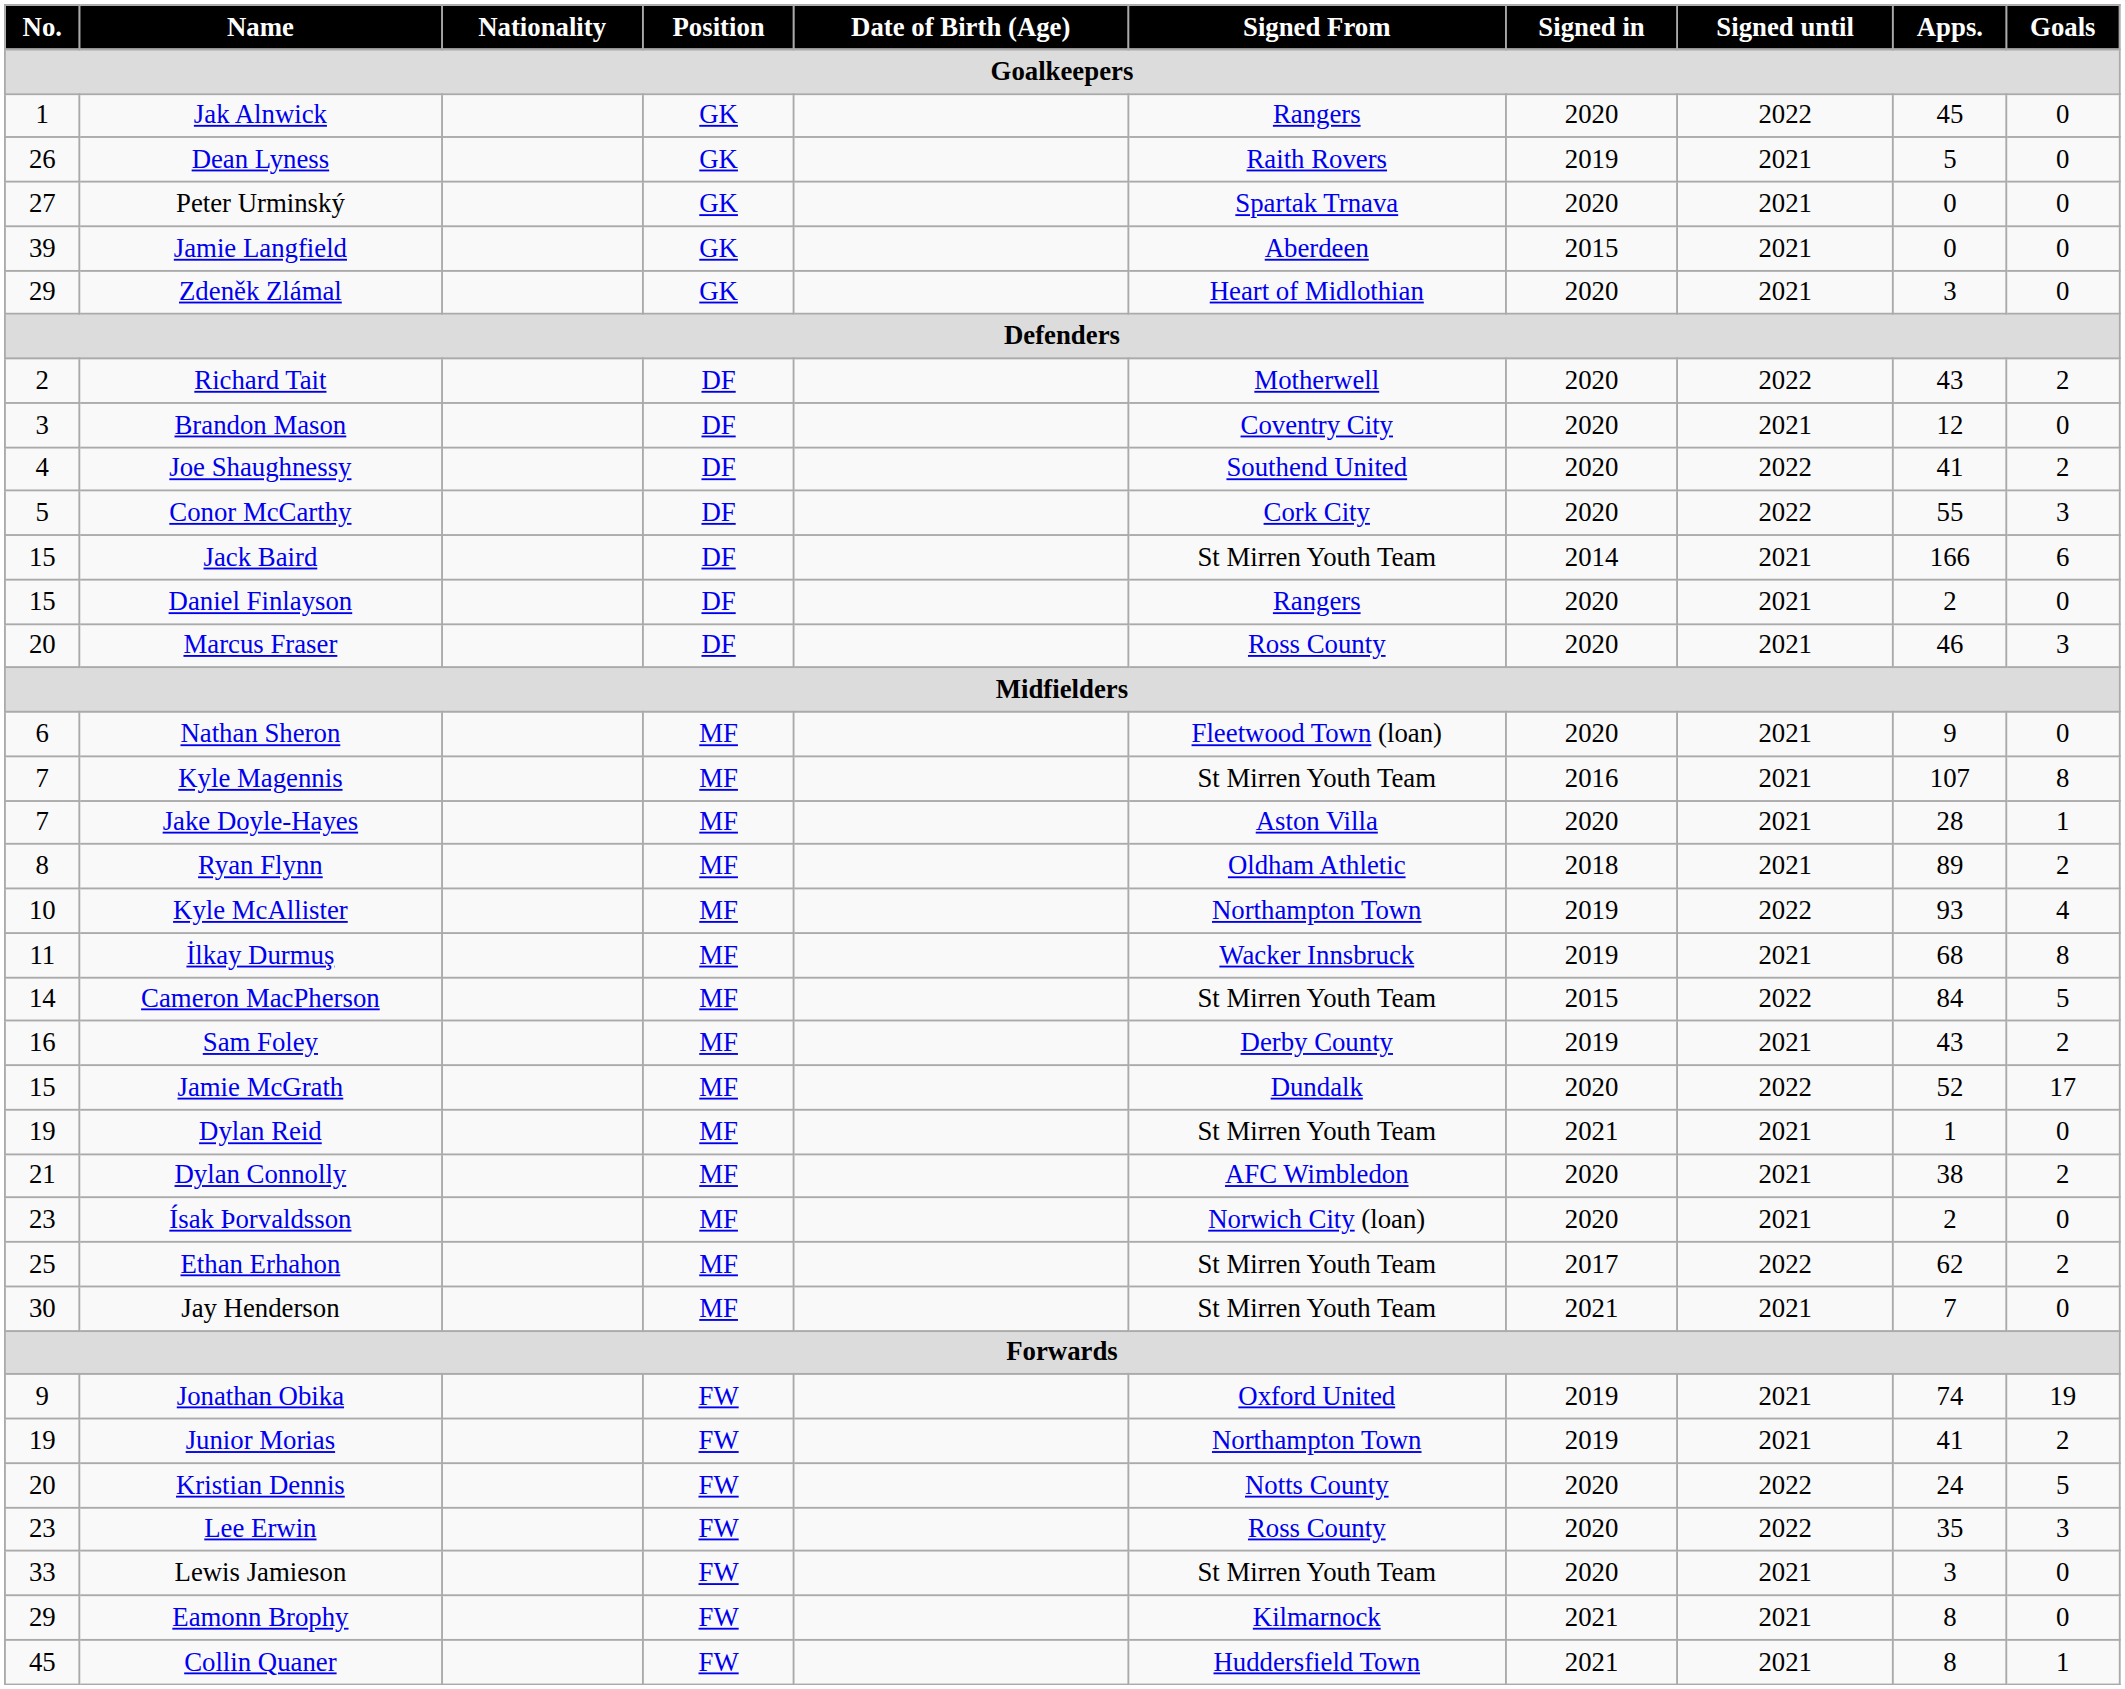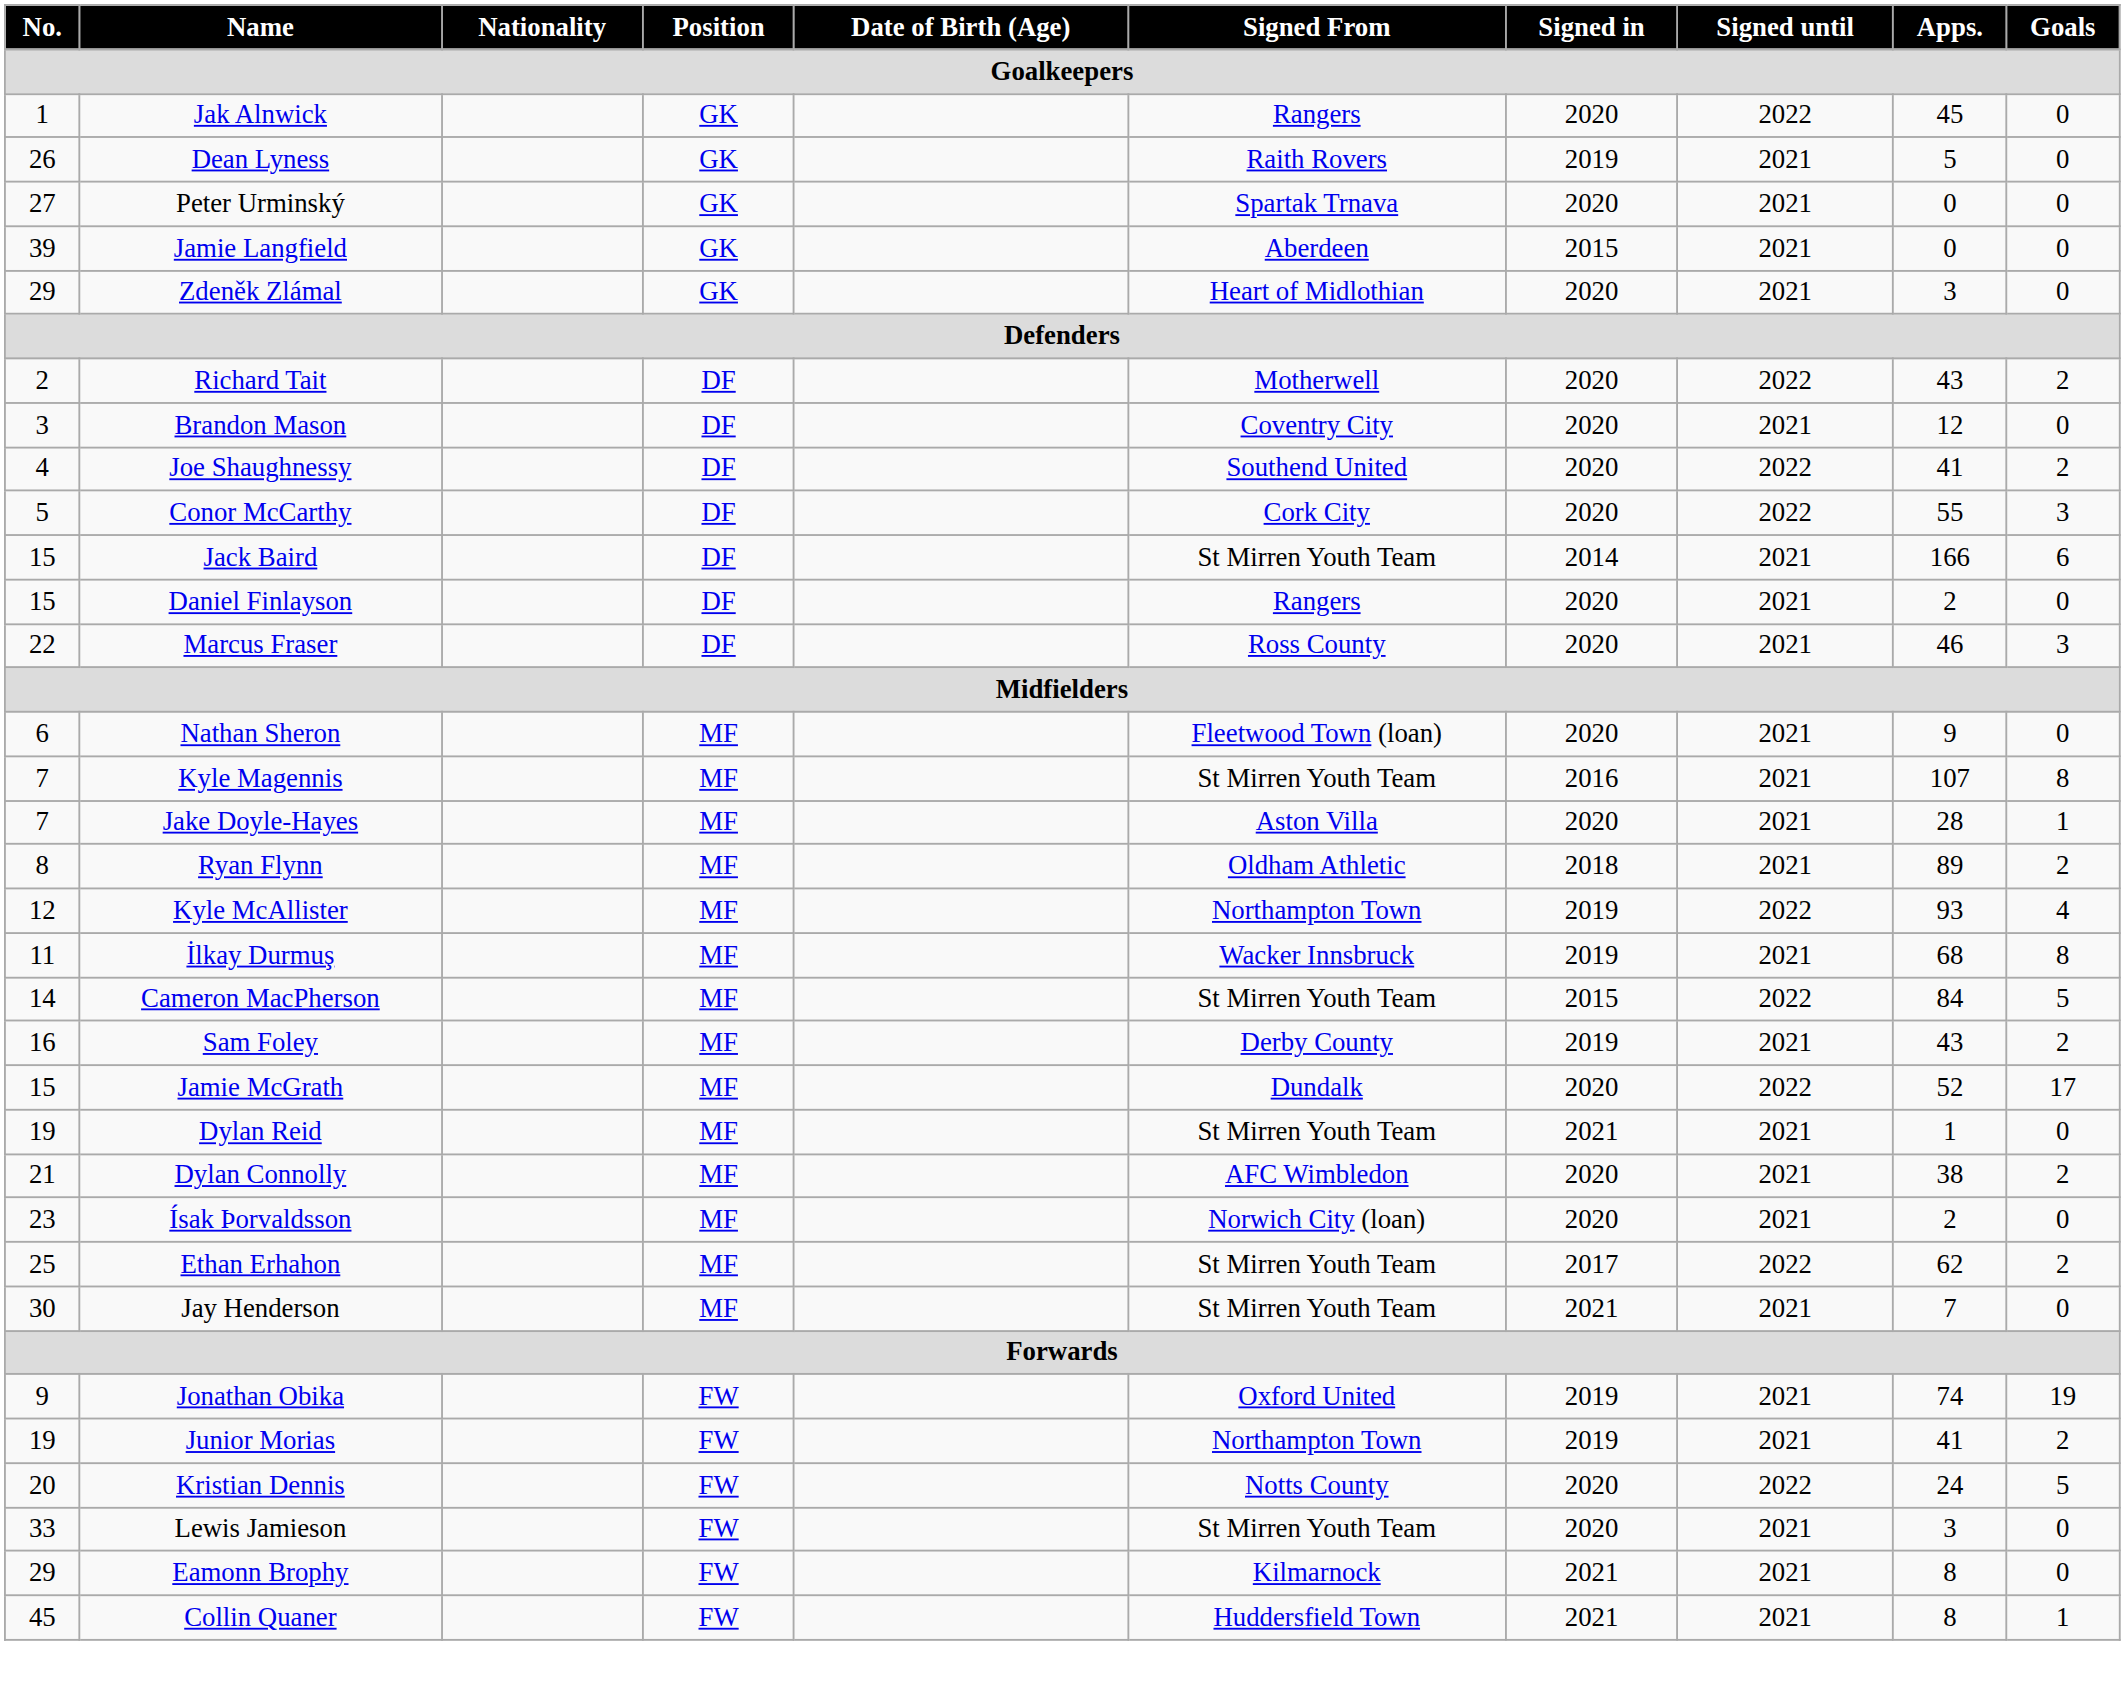Marcus Fraser | No.: 20 -> 22
Kyle McAllister | No.: 10 -> 12
- row: 23 | Lee Erwin | FW | Ross County | 2020 | 2022 | 35 | 3
